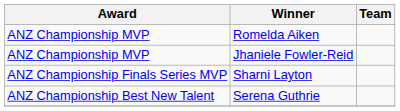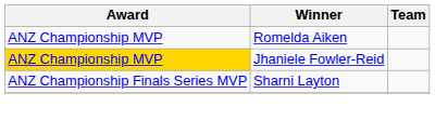Jhaniele Fowler-Reid | Award: no background -> gold background
- row: ANZ Championship Best New Talent | Serena Guthrie
